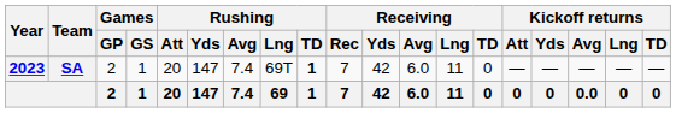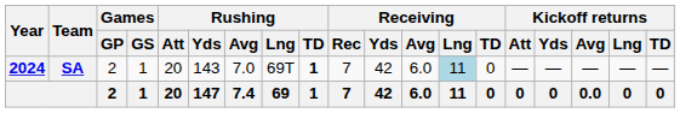SA | Year: 2023 -> 2024
SA | Rushing / Yds: 147 -> 143
SA | Rushing / Avg: 7.4 -> 7.0
SA | Receiving / Lng: no background -> lightblue background
